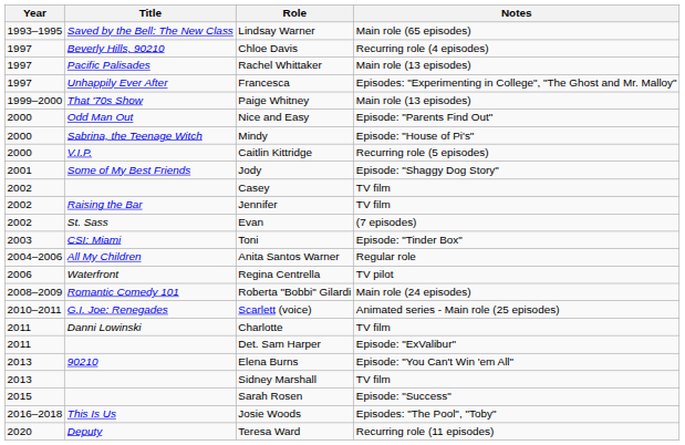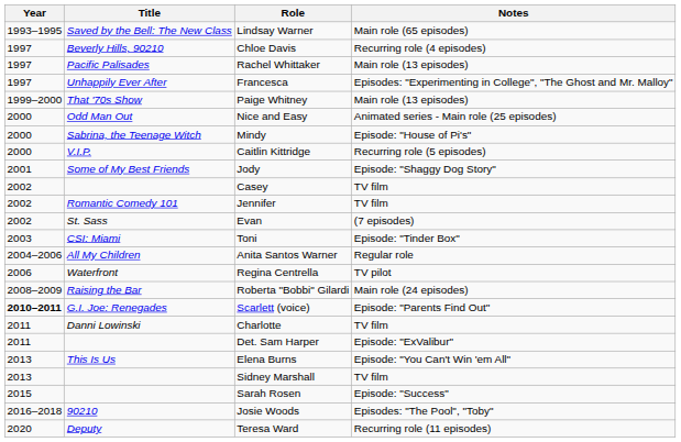Nice and Easy | Notes: Episode: "Parents Find Out" -> Animated series - Main role (25 episodes)
Jennifer | Title: Raising the Bar -> Romantic Comedy 101
Roberta "Bobbi" Gilardi | Title: Romantic Comedy 101 -> Raising the Bar
Scarlett (voice) | Year: normal -> bold
Scarlett (voice) | Notes: Animated series - Main role (25 episodes) -> Episode: "Parents Find Out"
Elena Burns | Title: 90210 -> This Is Us
Josie Woods | Title: This Is Us -> 90210
